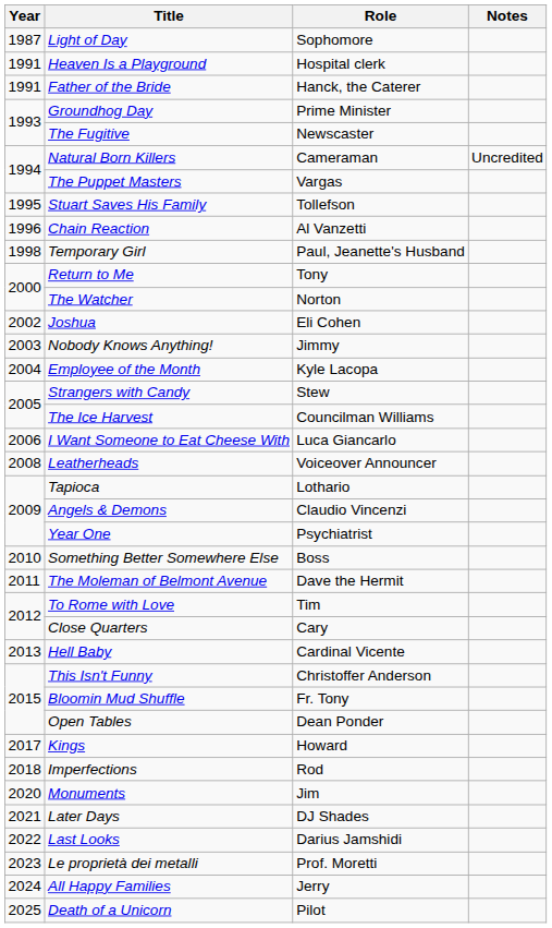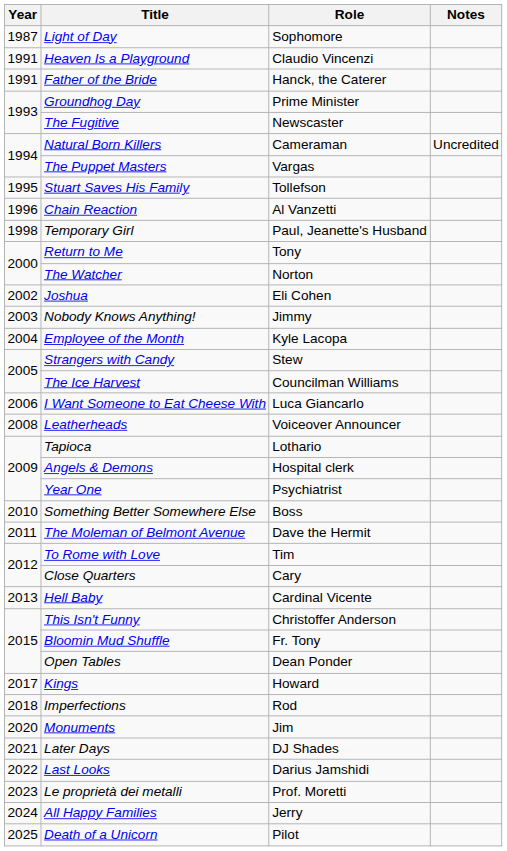Heaven Is a Playground | Role: Hospital clerk -> Claudio Vincenzi
Angels & Demons | Role: Claudio Vincenzi -> Hospital clerk
